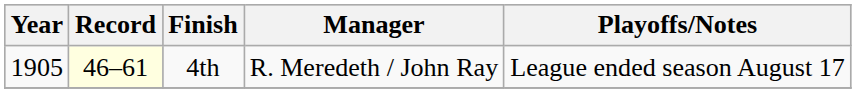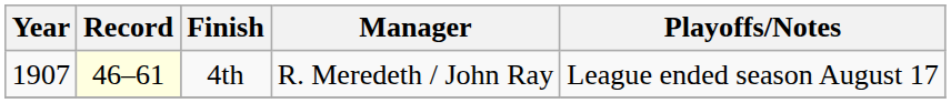4th | Year: 1905 -> 1907
